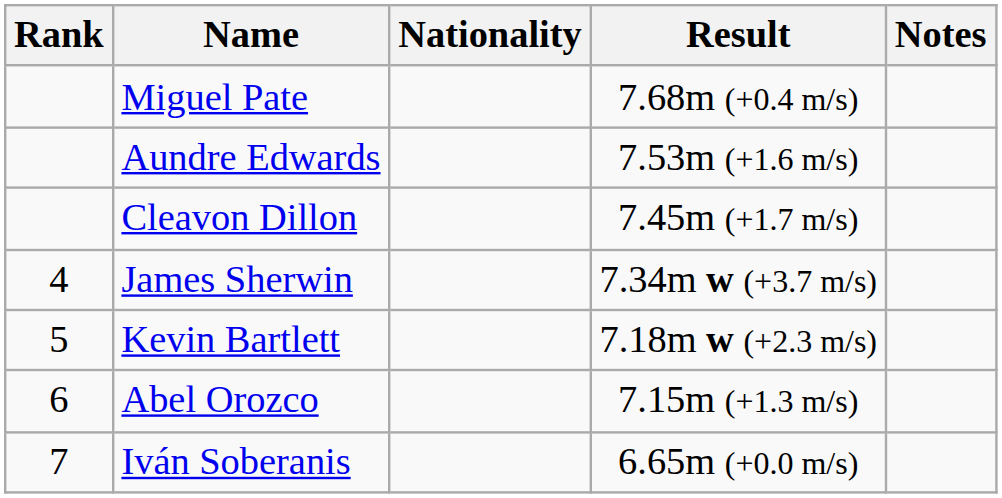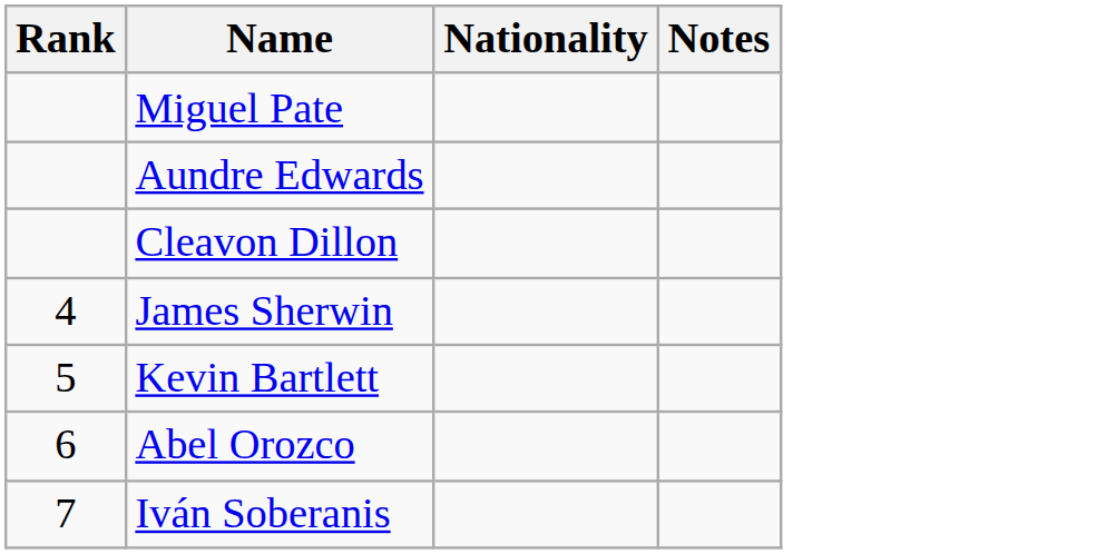- column: Result | 7.68m (+0.4 m/s) | 7.53m (+1.6 m/s) | 7.45m (+1.7 m/s) | 7.34m w (+3.7 m/s) | 7.18m w (+2.3 m/s) | 7.15m (+1.3 m/s) | 6.65m (+0.0 m/s)
